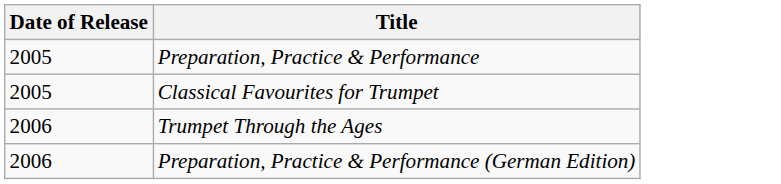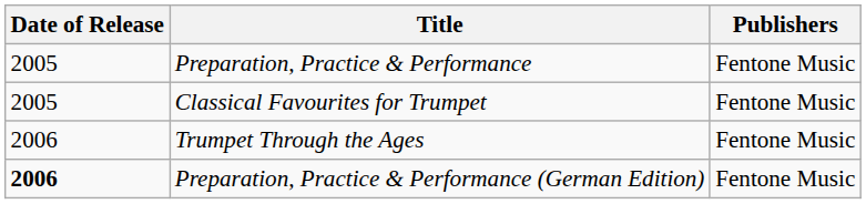+ column: Publishers | Fentone Music | Fentone Music | Fentone Music | Fentone Music
Preparation, Practice & Performance (German Edition) | Date of Release: normal -> bold
